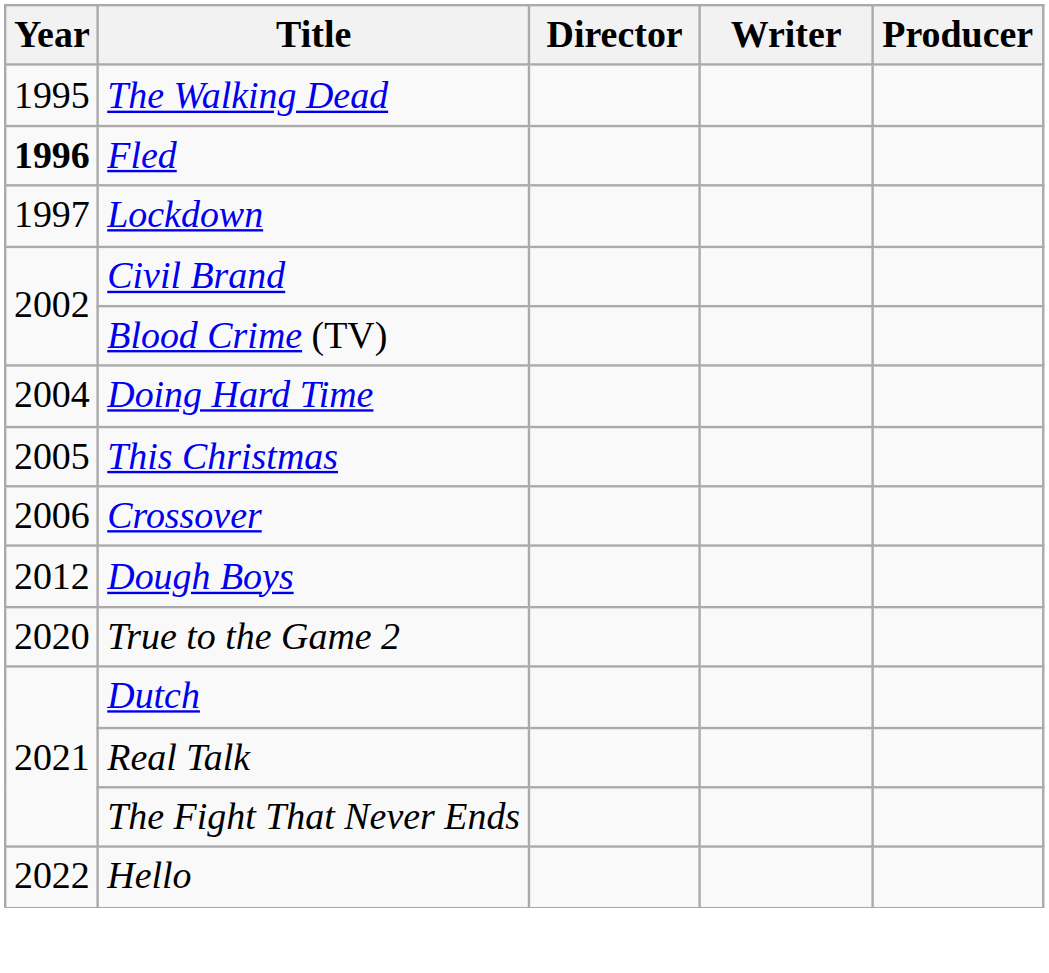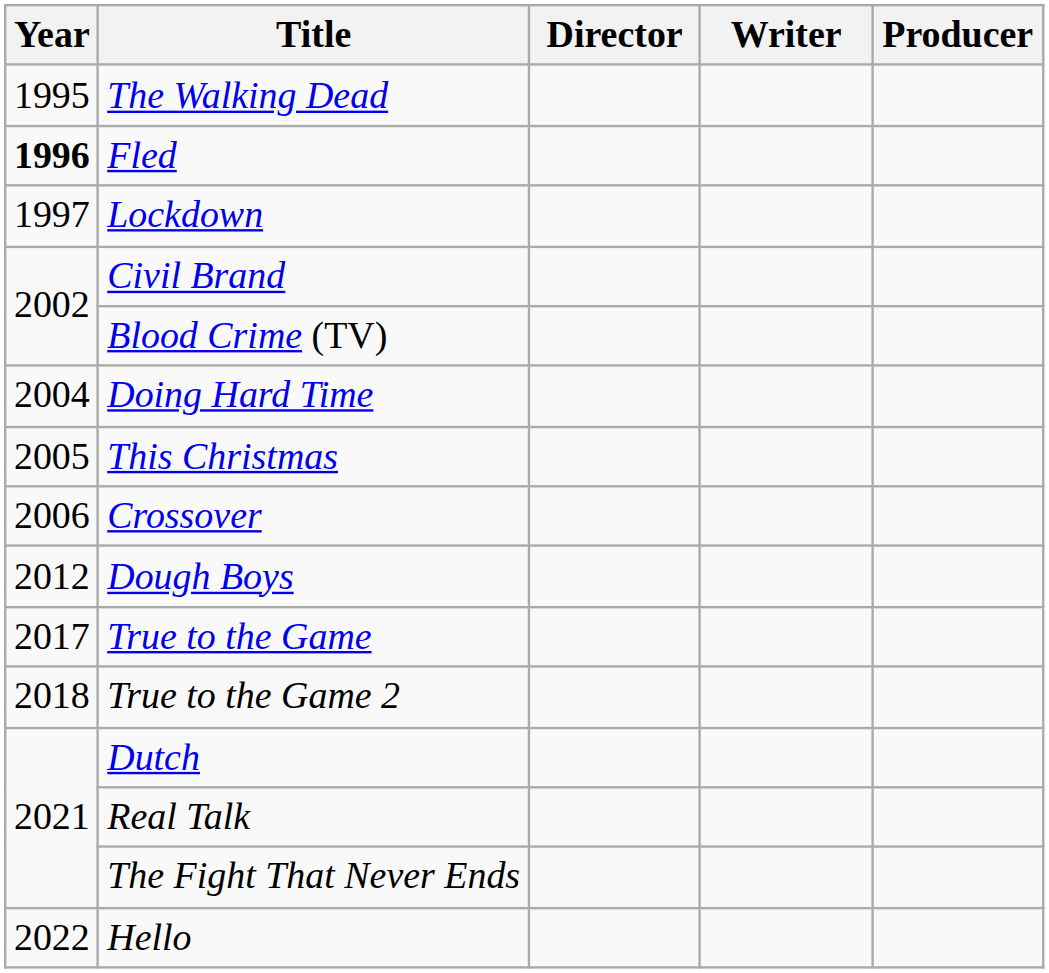+ row: 2017 | True to the Game
True to the Game 2 | Year: 2020 -> 2018
